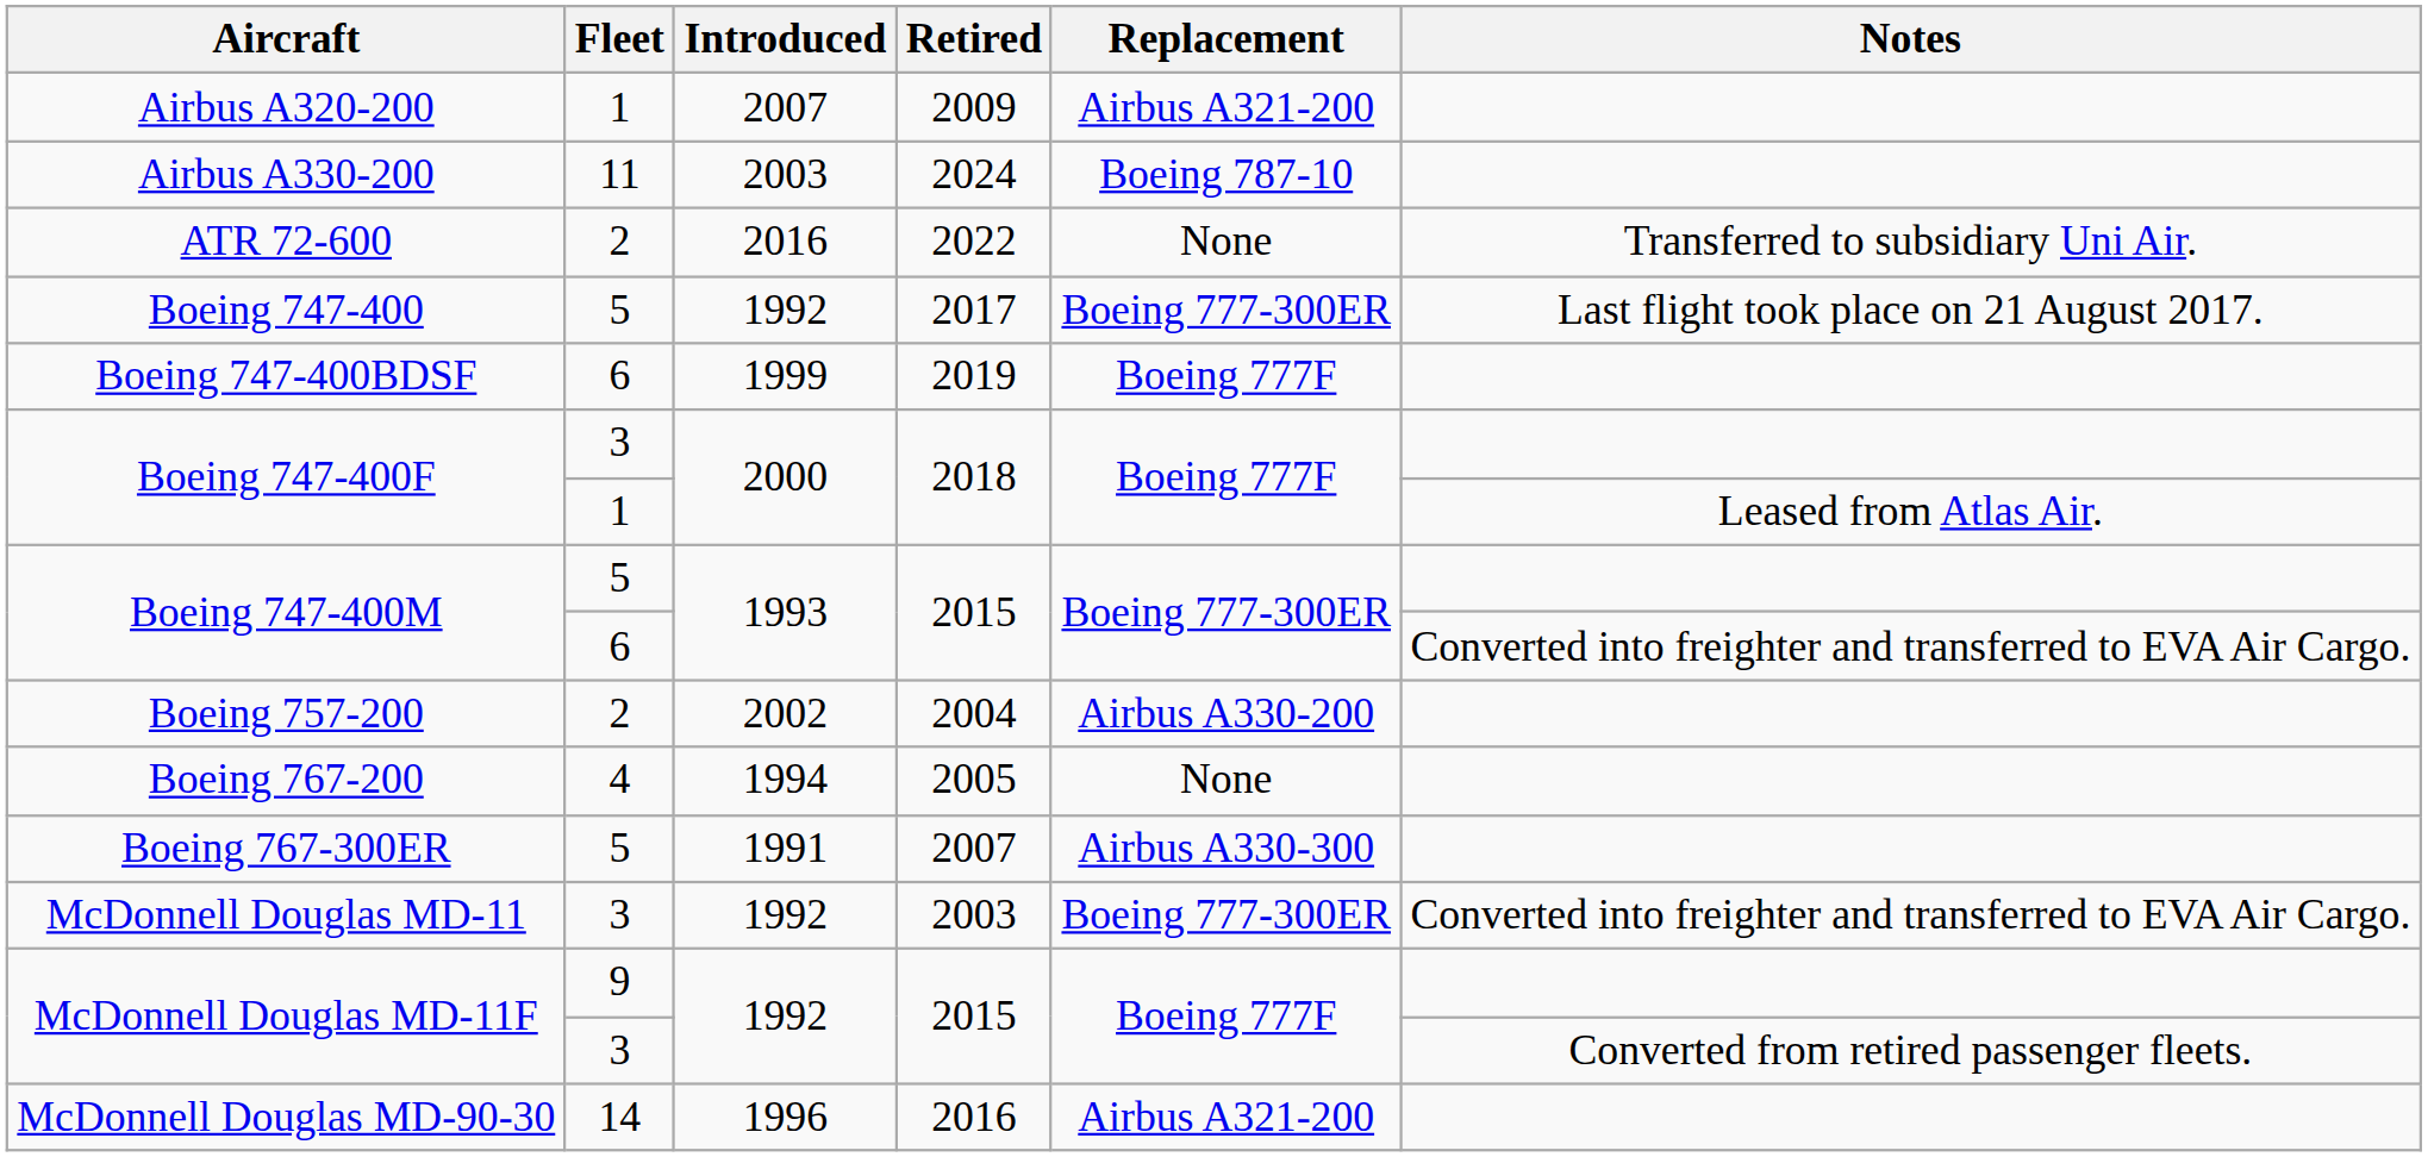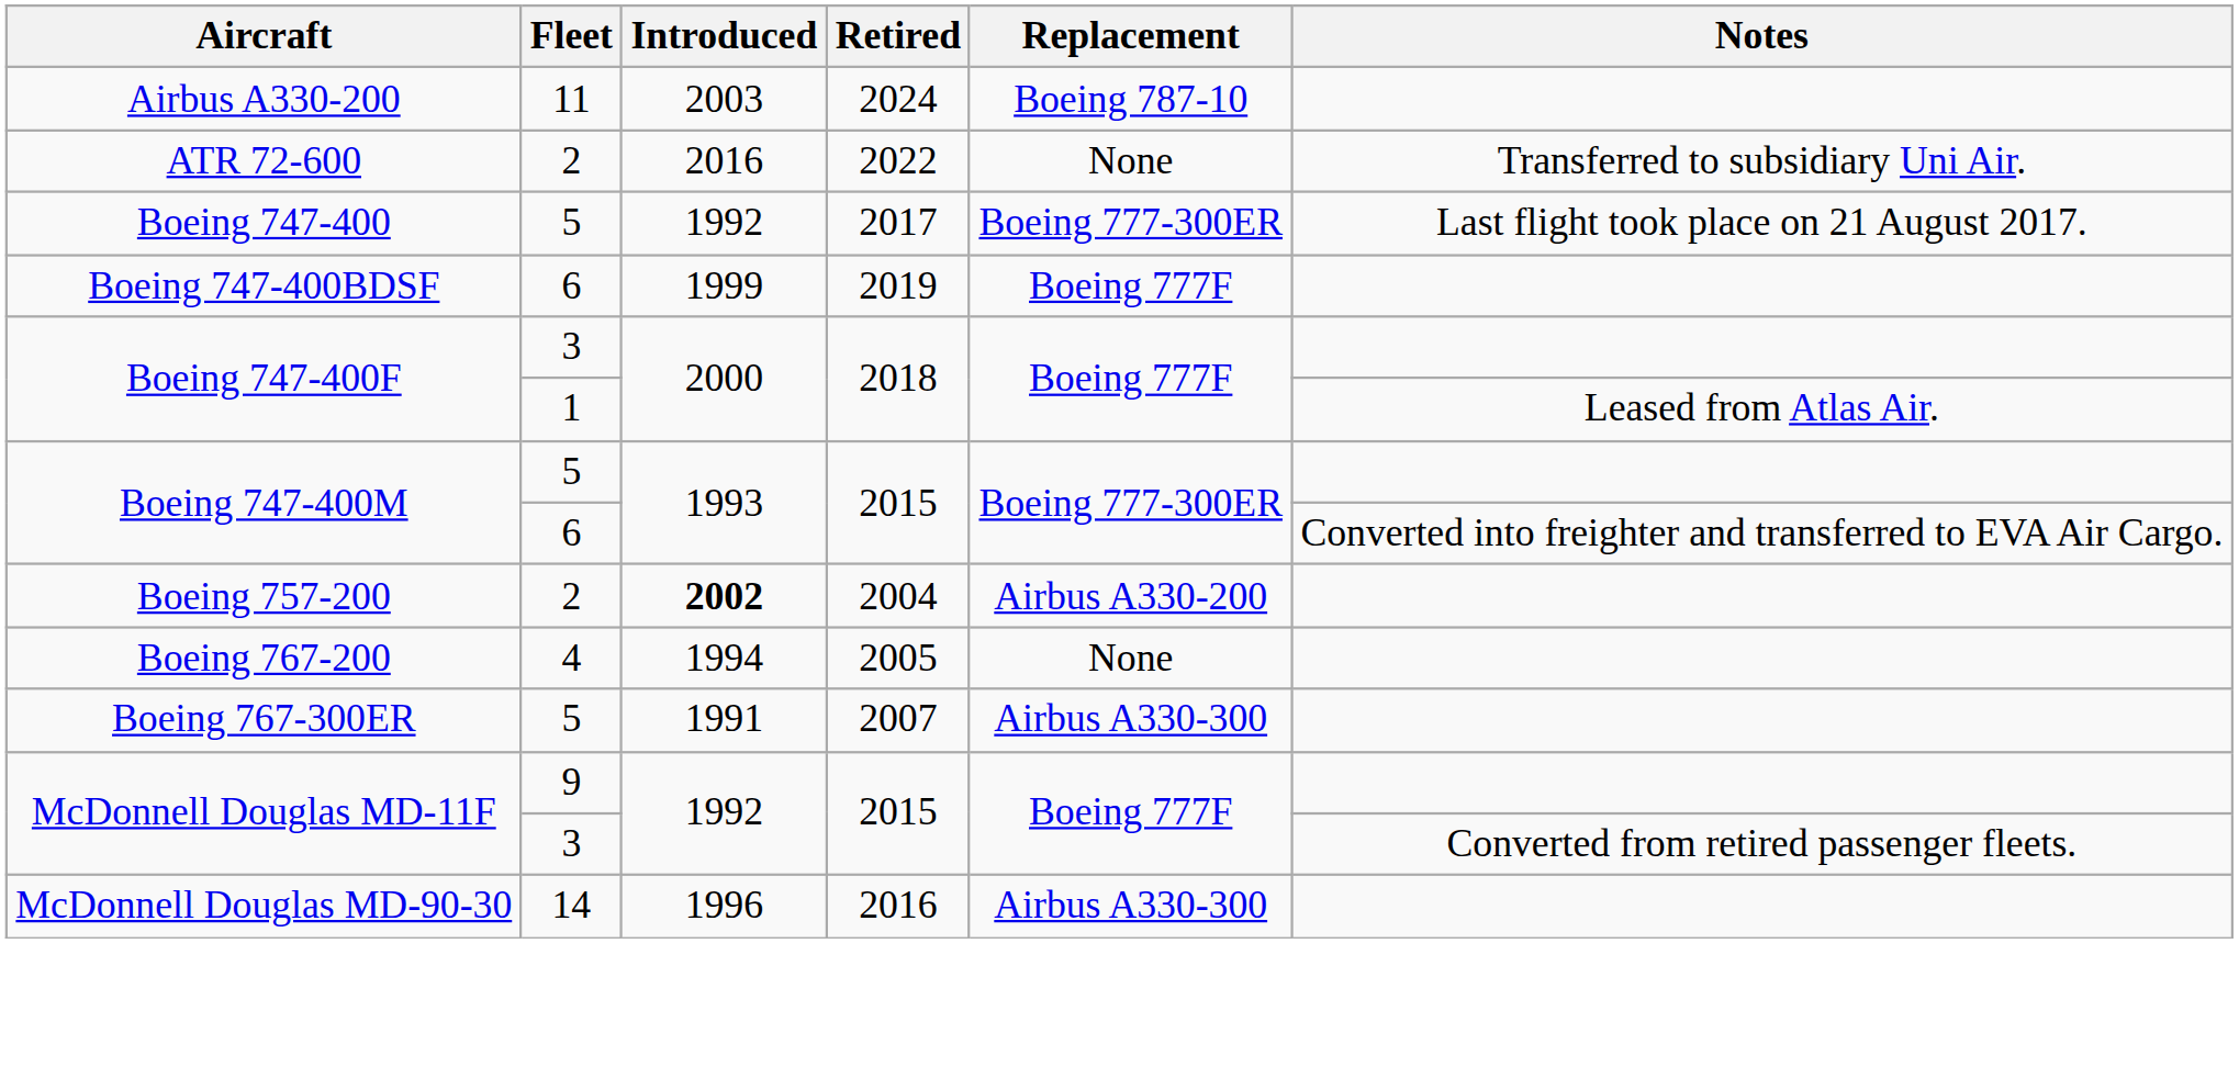- row: Airbus A320-200 | 1 | 2007 | 2009 | Airbus A321-200
Boeing 757-200 | Introduced: normal -> bold
- row: McDonnell Douglas MD-11 | 3 | 1992 | 2003 | Boeing 777-300ER | Converted into freighter and transferred to EVA Air Cargo.
McDonnell Douglas MD-90-30 | Replacement: Airbus A321-200 -> Airbus A330-300
